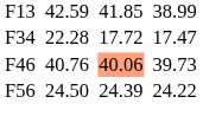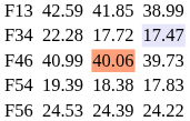F34 | column 7: no background -> lavender background
F46 | column 3: 40.76 -> 40.99
+ row: F54 | 19.39 | 18.38 | 17.83
F56 | column 3: 24.50 -> 24.53
